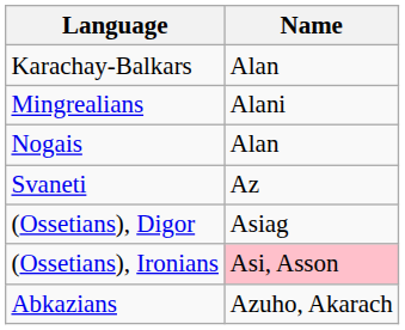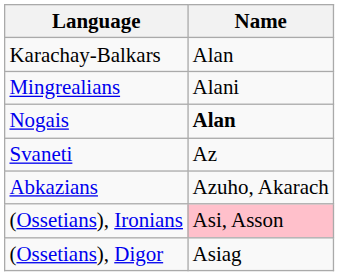Nogais | Name: normal -> bold
rows swapped: (Ossetians), Digor <-> Abkazians
